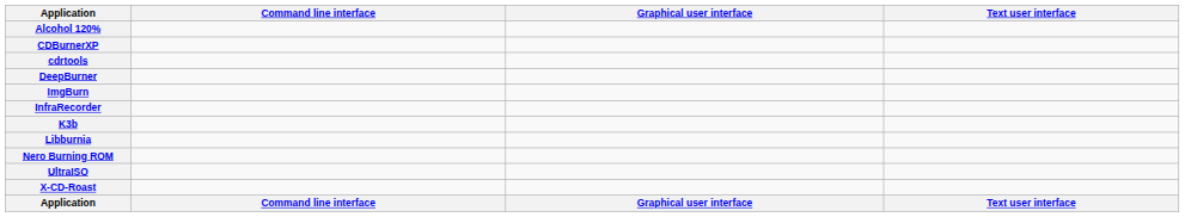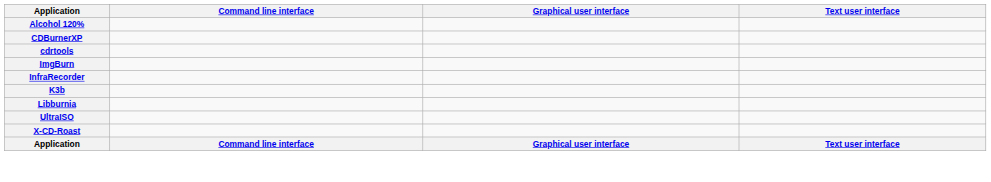- row: DeepBurner
- row: Nero Burning ROM
